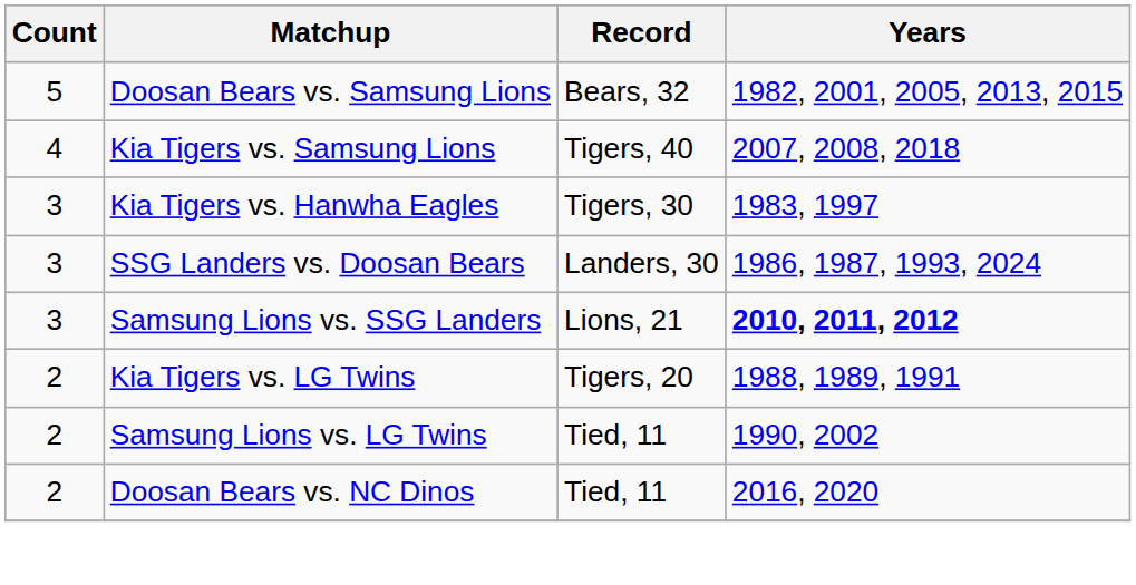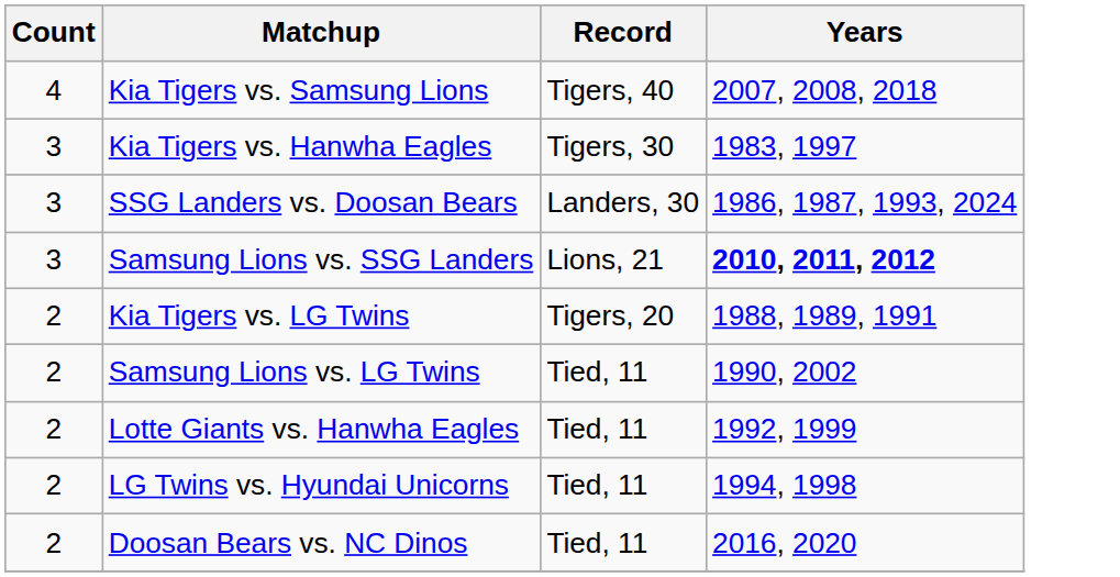- row: 5 | Doosan Bears vs. Samsung Lions | Bears, 32 | 1982, 2001, 2005, 2013, 2015
+ row: 2 | Lotte Giants vs. Hanwha Eagles | Tied, 11 | 1992, 1999
+ row: 2 | LG Twins vs. Hyundai Unicorns | Tied, 11 | 1994, 1998
